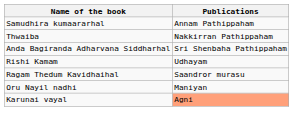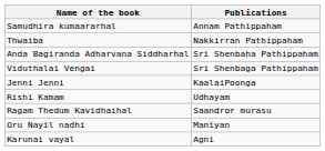+ row: Viduthalai Vengai | Sri Shenbaga Pathippaham
+ row: Jenni Jenni | KaalaiPoonga
Karunai vayal | Publications: lightsalmon background -> no background
